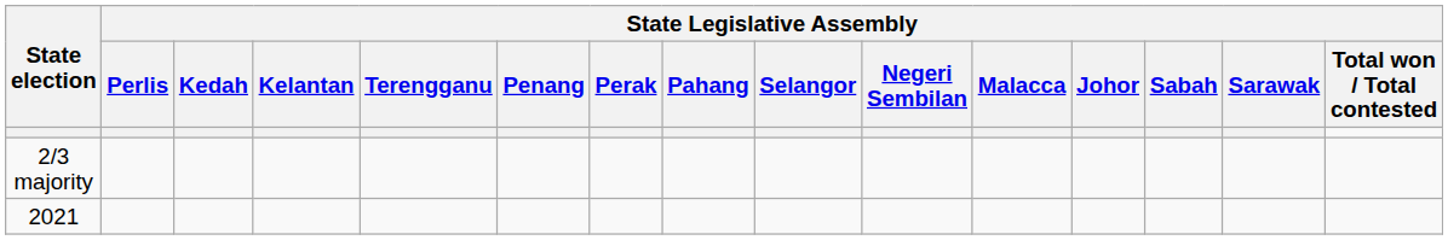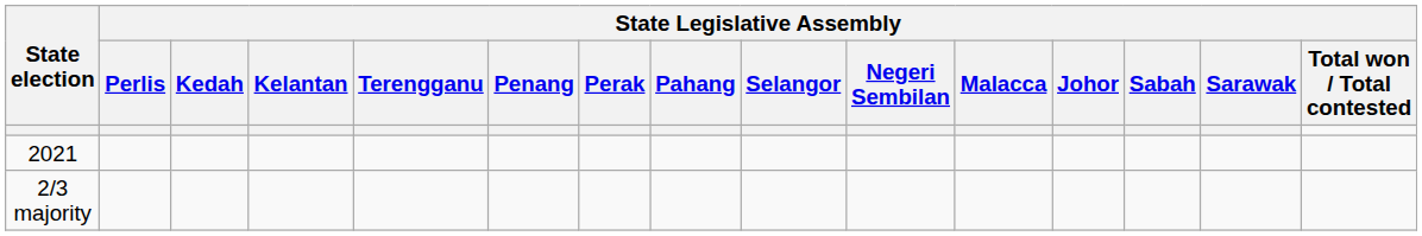rows swapped: 2/3 majority <-> 2021
